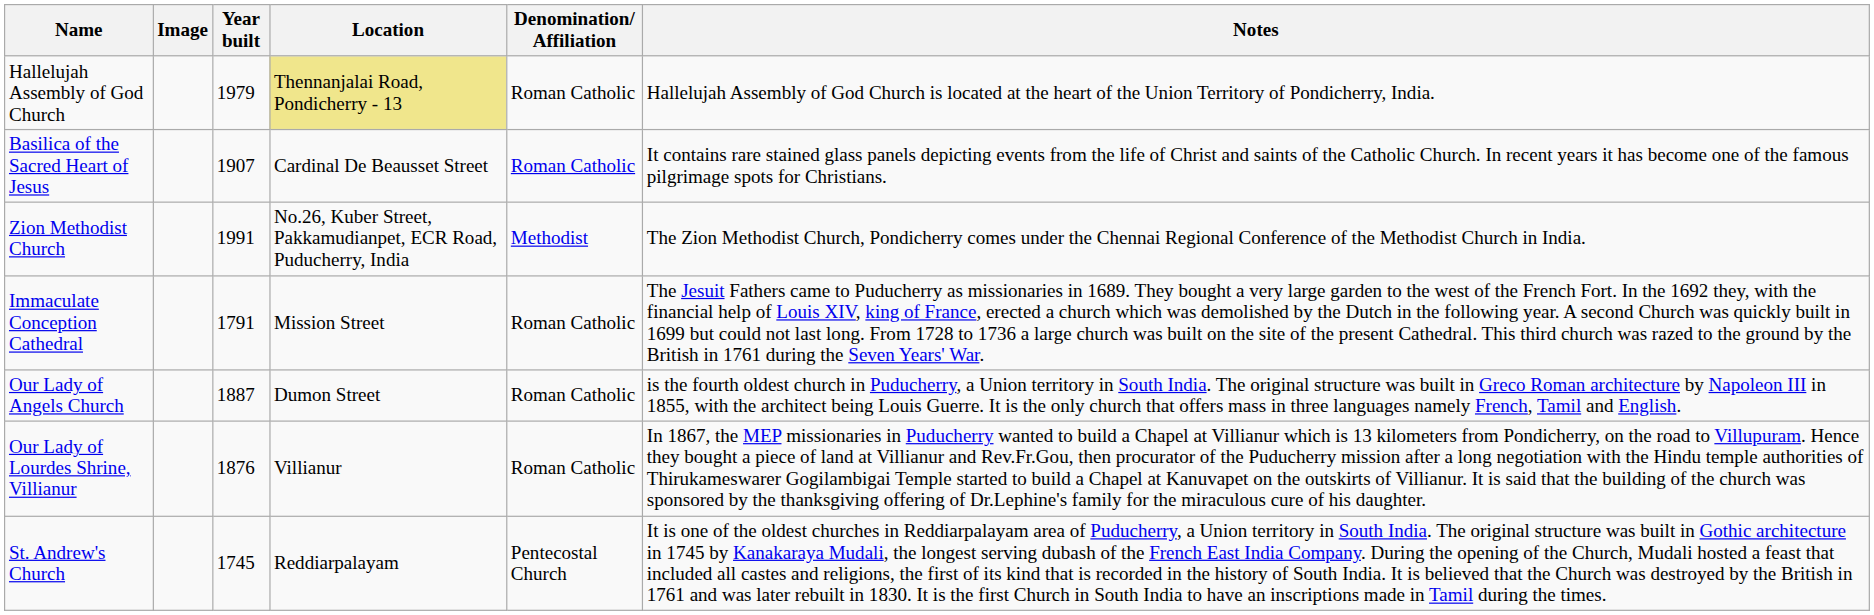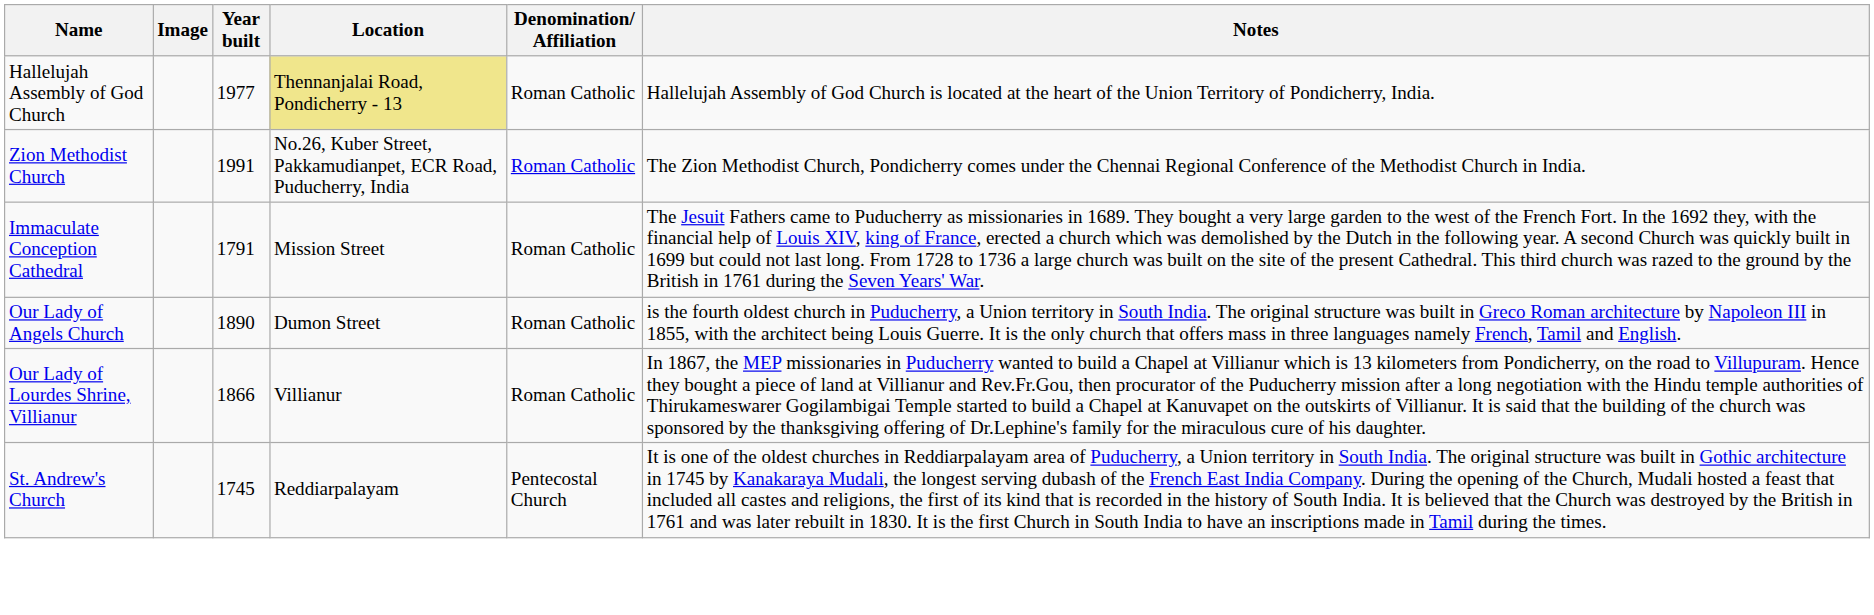Hallelujah Assembly of God Church | Year built: 1979 -> 1977
- row: Basilica of the Sacred Heart of Jesus | 1907 | Cardinal De Beausset Street | Roman Catholic | It contains rare stained glass panels depicting events from the life of Christ and saints of the Catholic Church. In recent years it has become one of the famous pilgrimage spots for Christians.
Zion Methodist Church | Denomination/ Affiliation: Methodist -> Roman Catholic
Our Lady of Angels Church | Year built: 1887 -> 1890
Our Lady of Lourdes Shrine, Villianur | Year built: 1876 -> 1866
